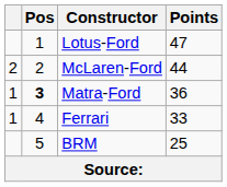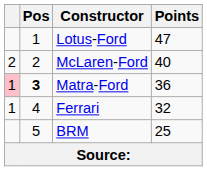McLaren-Ford | Points: 44 -> 40
Matra-Ford | column 1: no background -> pink background
Ferrari | Points: 33 -> 32
